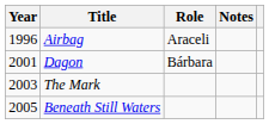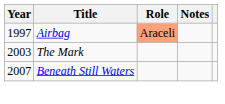Airbag | Year: 1996 -> 1997
Airbag | Role: no background -> lightsalmon background
- row: 2001 | Dagon | Bárbara
Beneath Still Waters | Year: 2005 -> 2007
